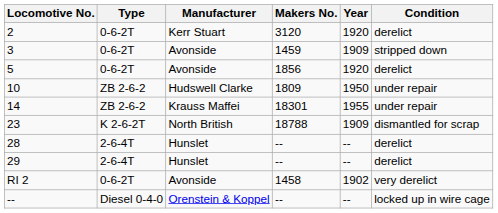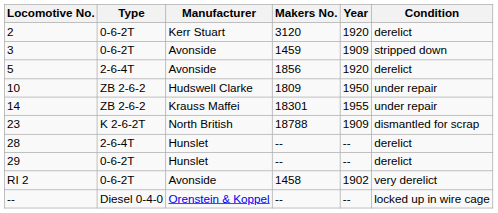5 | Type: 0-6-2T -> 2-6-4T
29 | Type: 2-6-4T -> 0-6-2T
